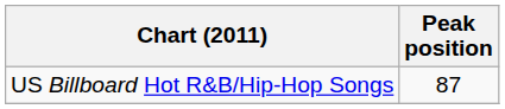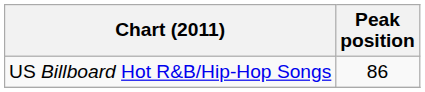US Billboard Hot R&B/Hip-Hop Songs | Peak position: 87 -> 86
